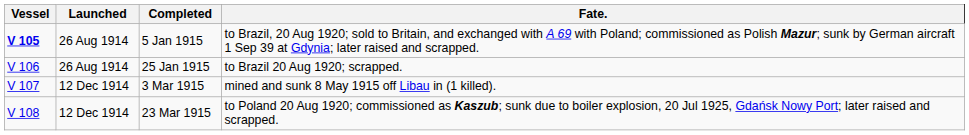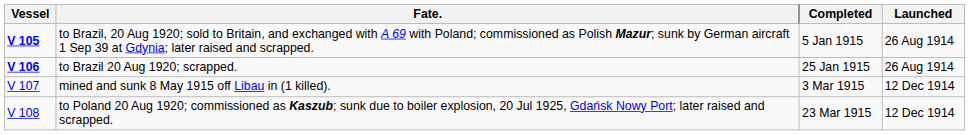columns swapped: Launched <-> Fate.
25 Jan 1915 | Vessel: normal -> bold
